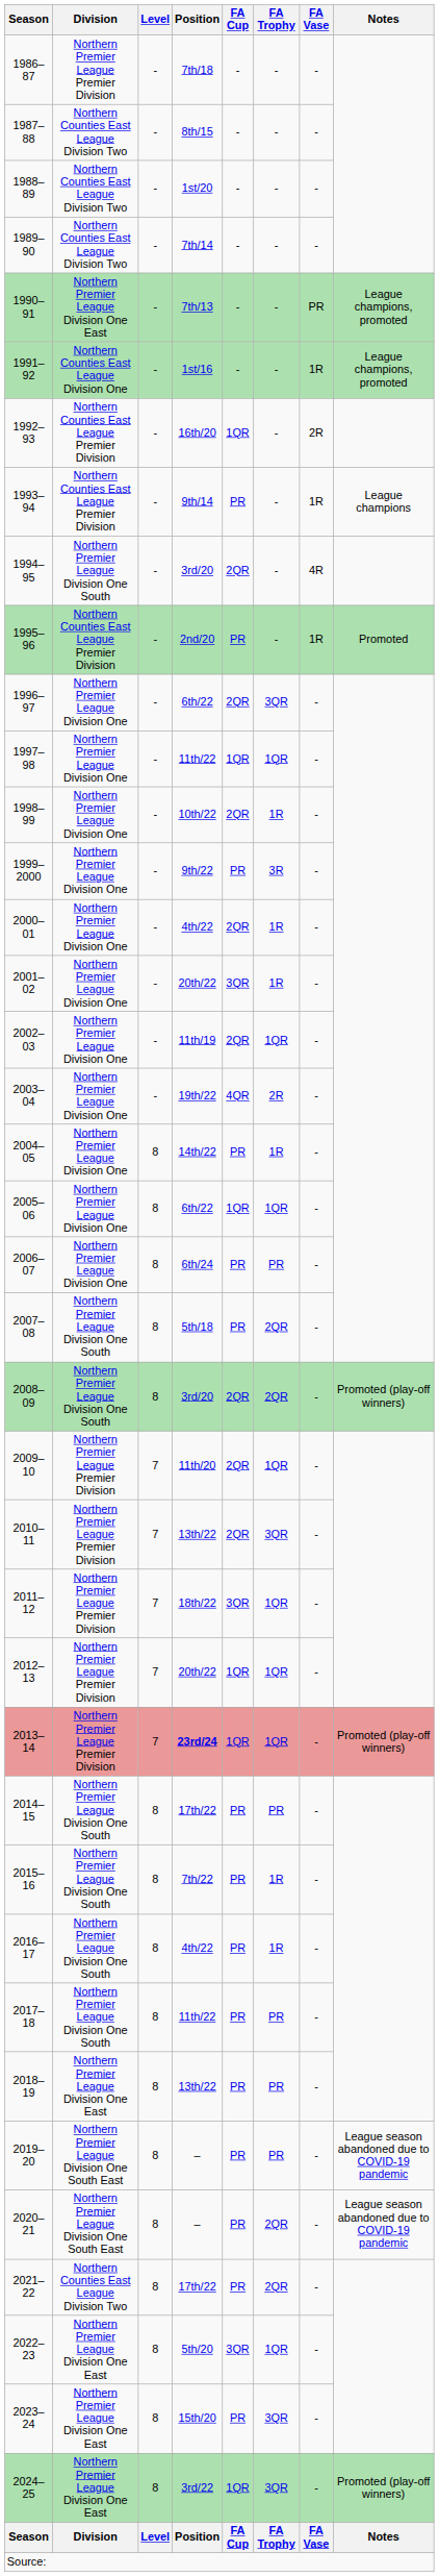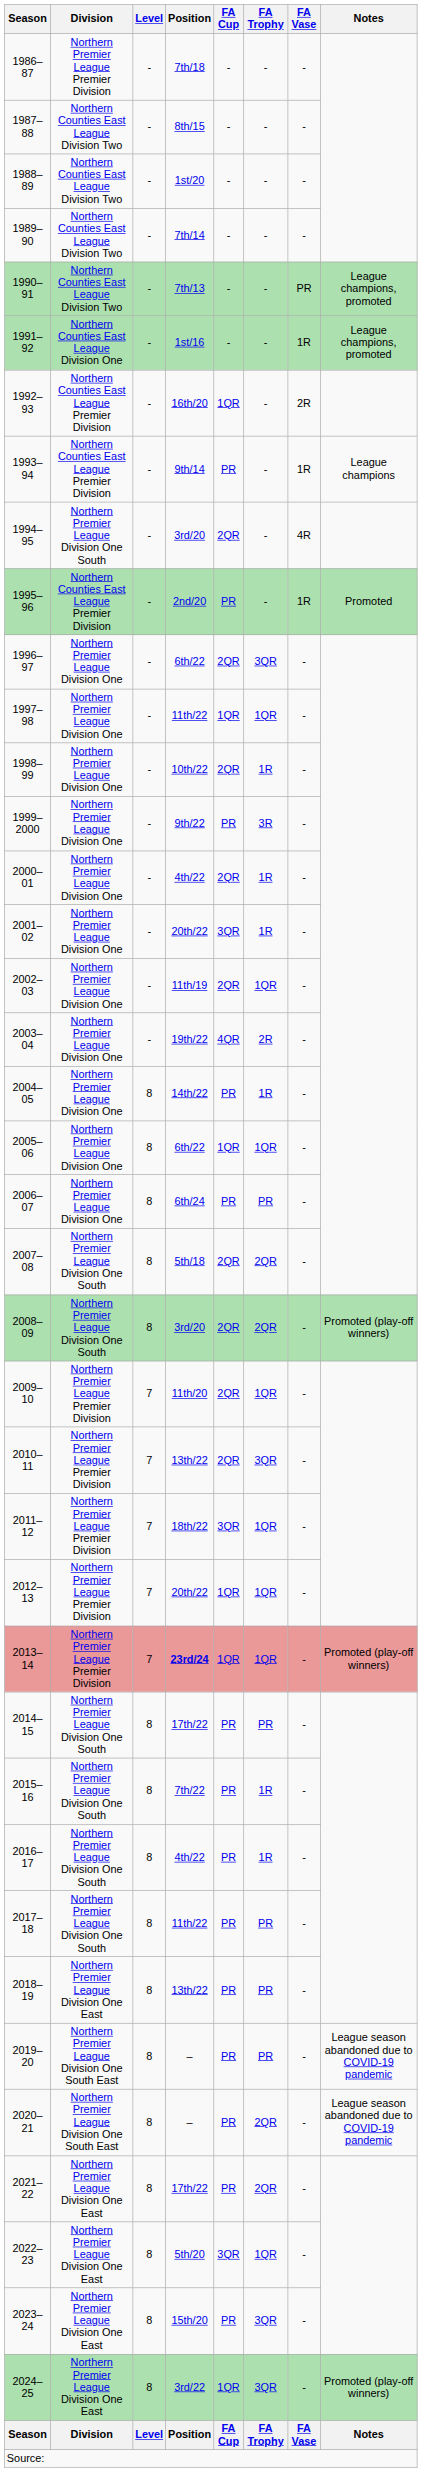1990–91 | Division: Northern Premier League Division One East -> Northern Counties East League Division Two
2007–08 | FA Cup: PR -> 2QR
2021–22 | Division: Northern Counties East League Division Two -> Northern Premier League Division One East
